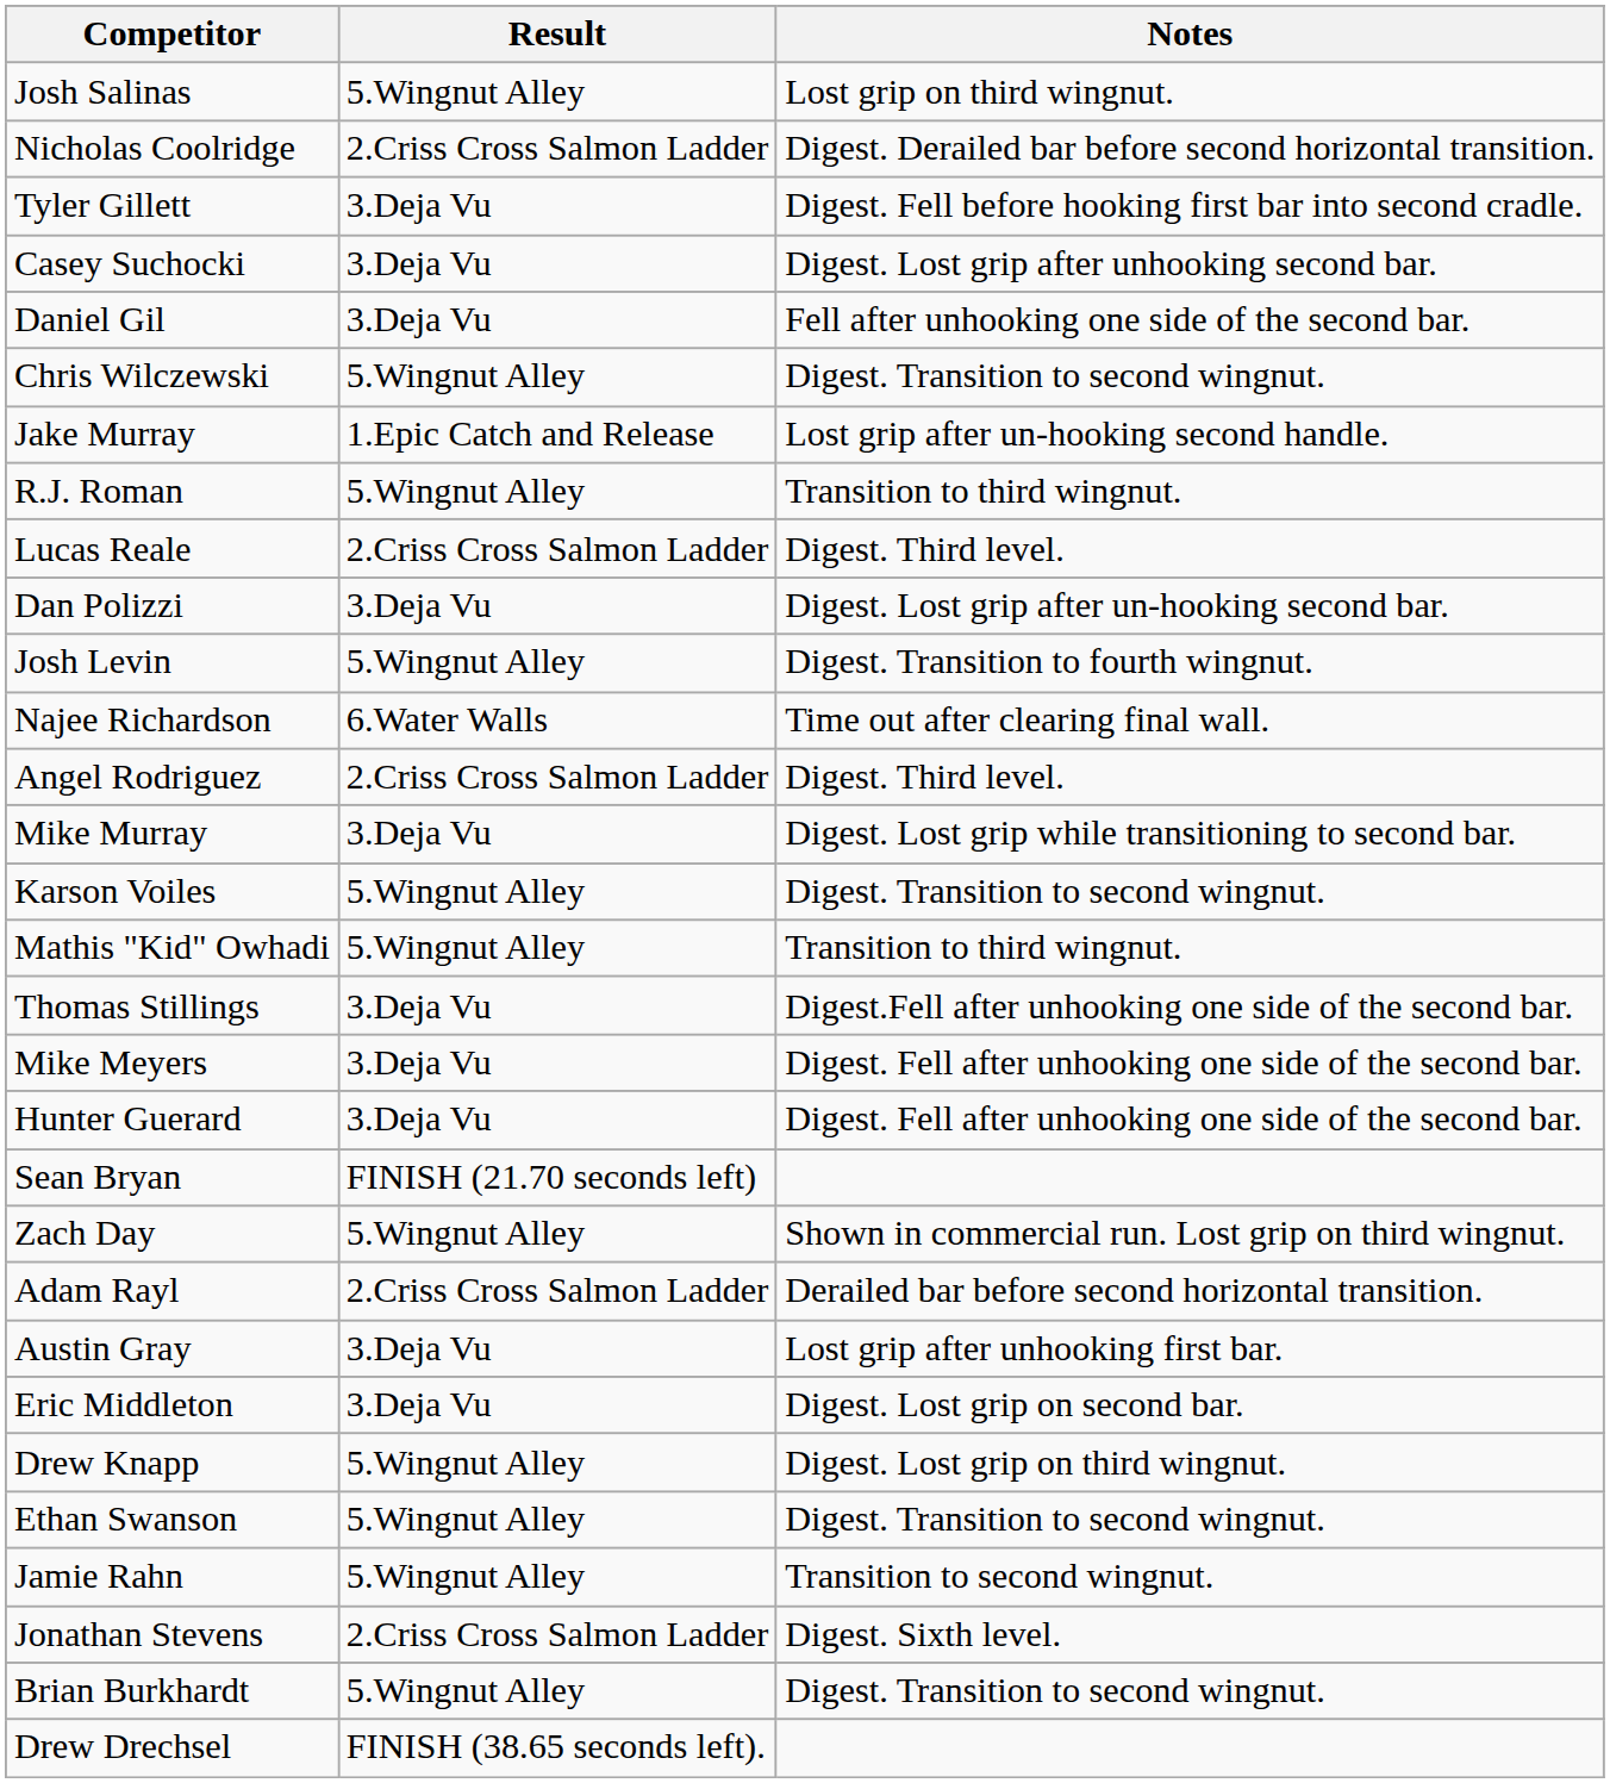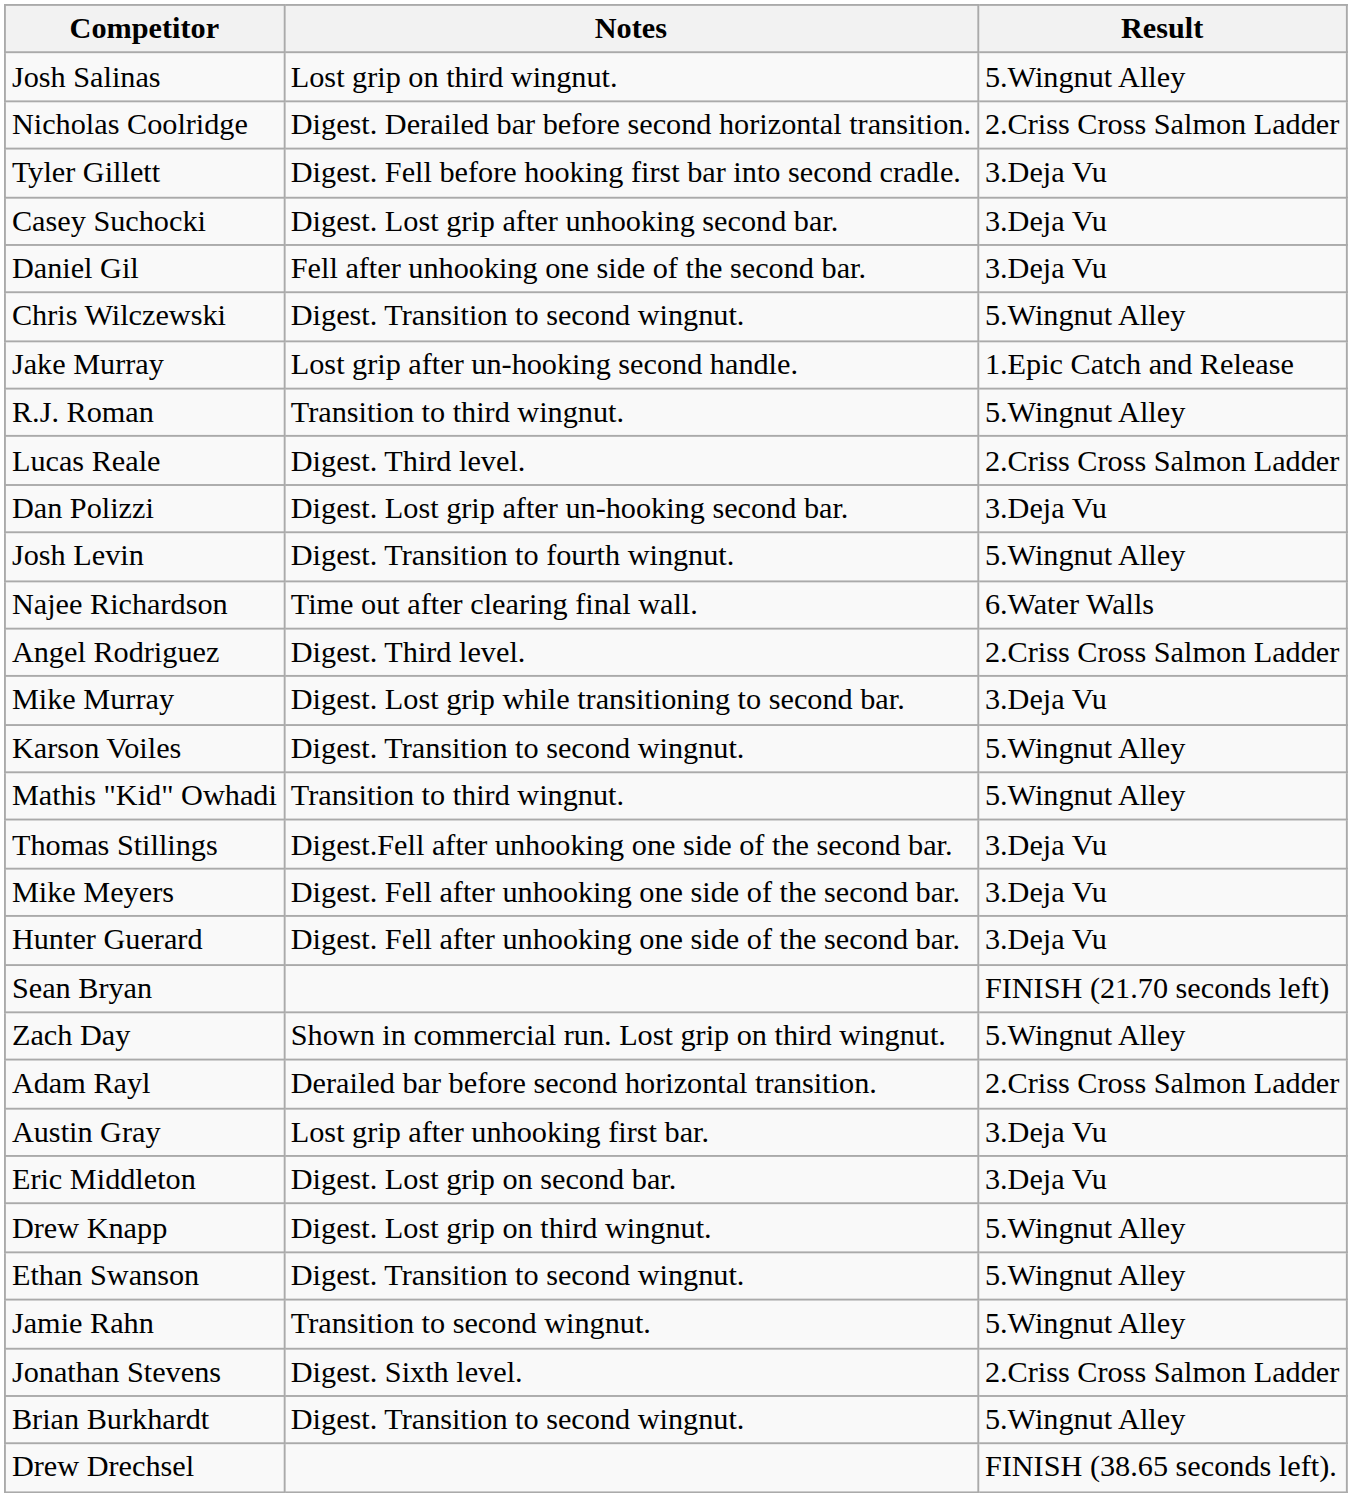columns swapped: Result <-> Notes
